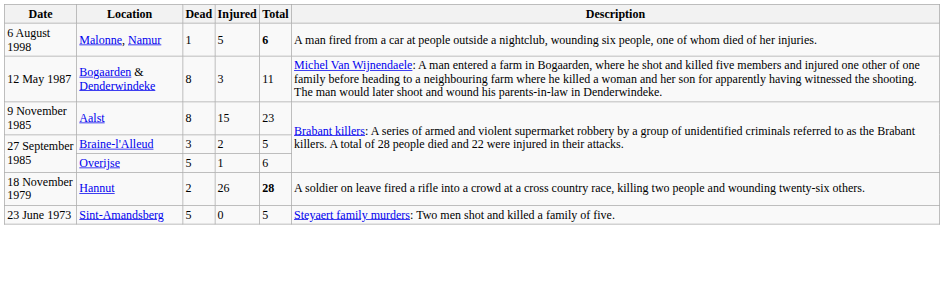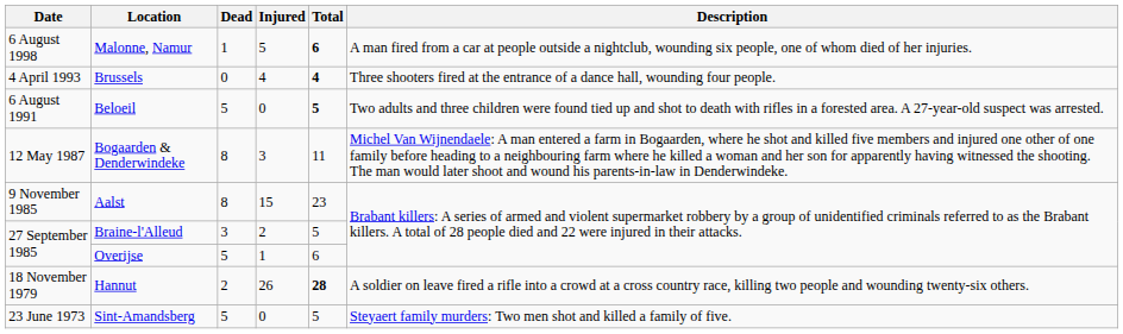+ row: 4 April 1993 | Brussels | 0 | 4 | 4 | Three shooters fired at the entrance of a dance hall, wounding four people.
+ row: 6 August 1991 | Beloeil | 5 | 0 | 5 | Two adults and three children were found tied up and shot to death with rifles in a forested area. A 27-year-old suspect was arrested.
